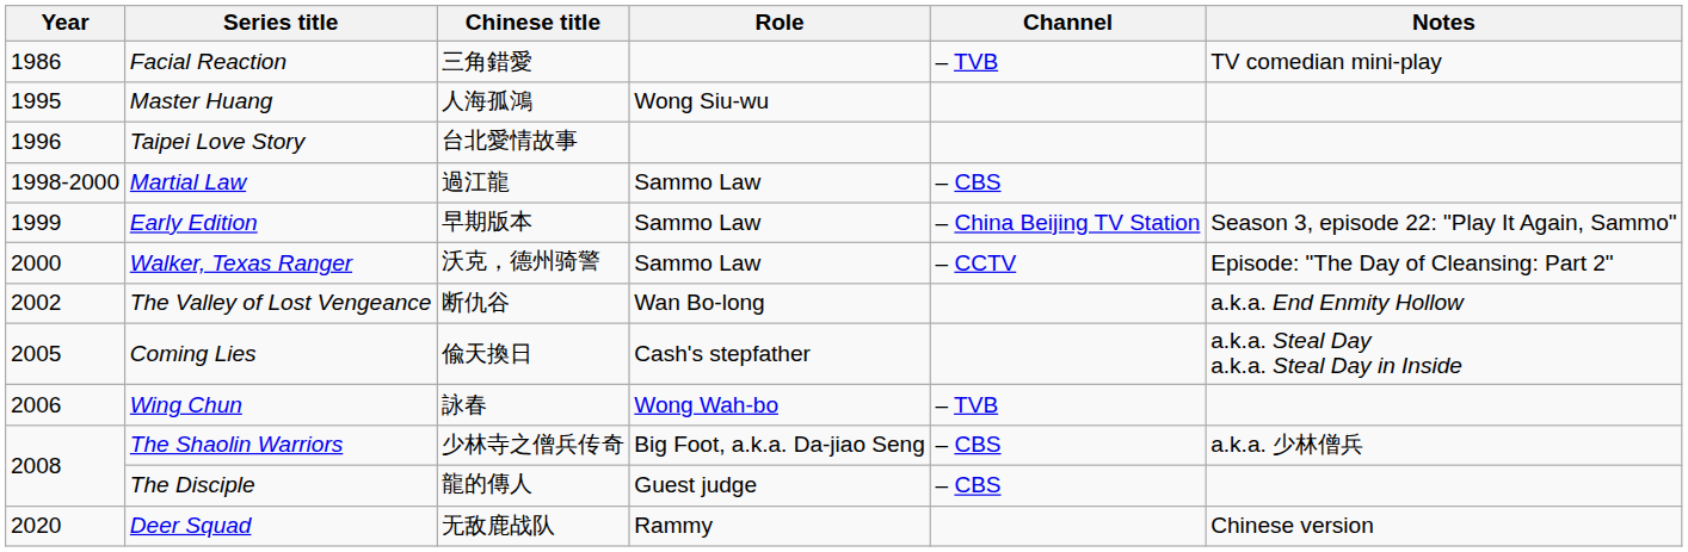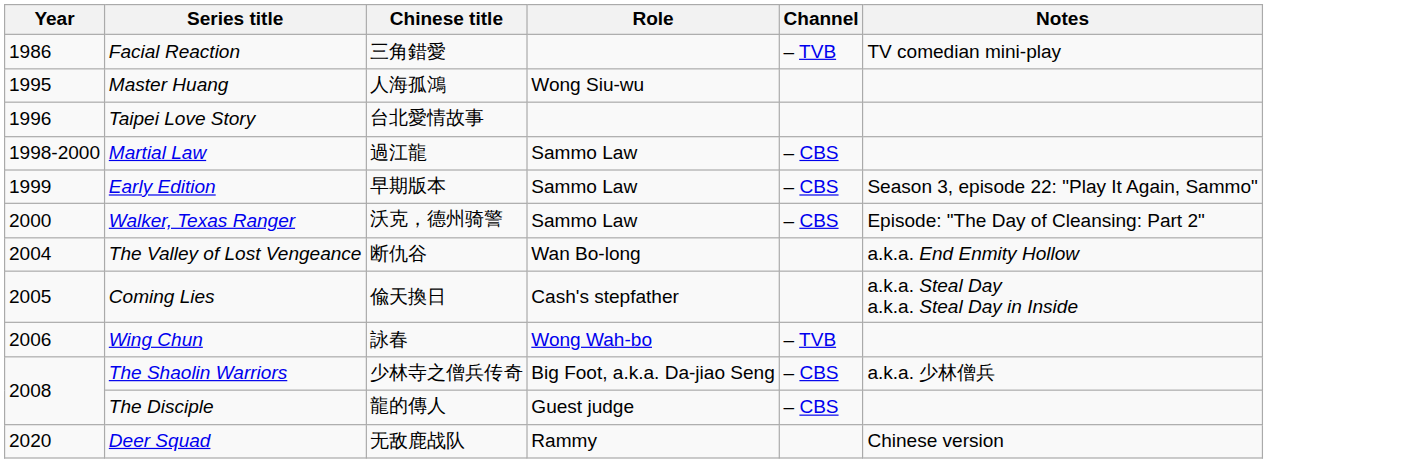Early Edition | Channel: – China Beijing TV Station -> – CBS
Walker, Texas Ranger | Channel: – CCTV -> – CBS
The Valley of Lost Vengeance | Year: 2002 -> 2004
